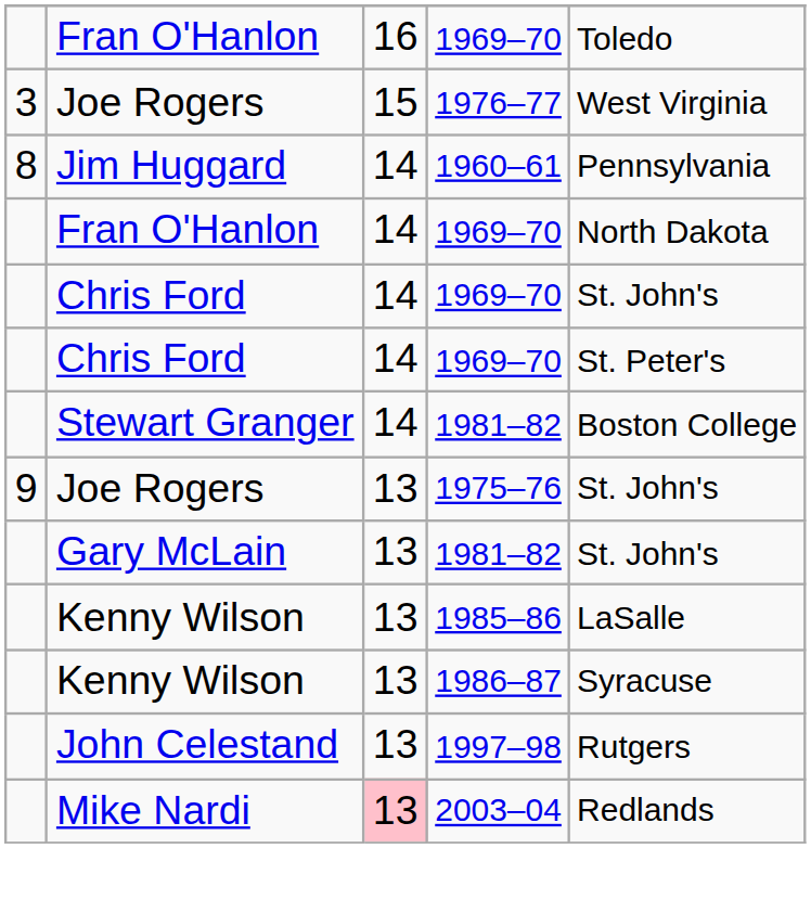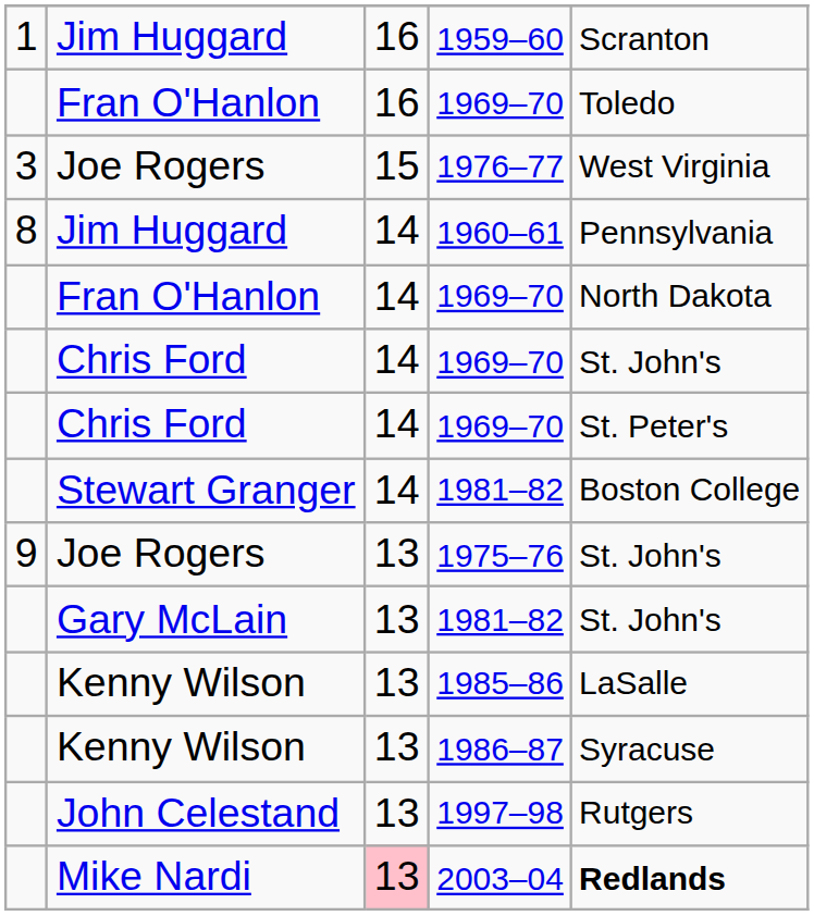+ row: 1 | Jim Huggard | 16 | 1959–60 | Scranton
2003–04 | column 5: normal -> bold
